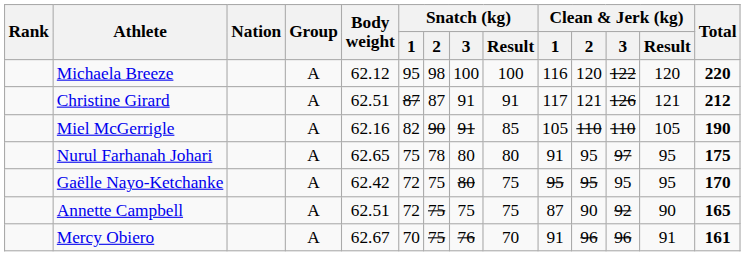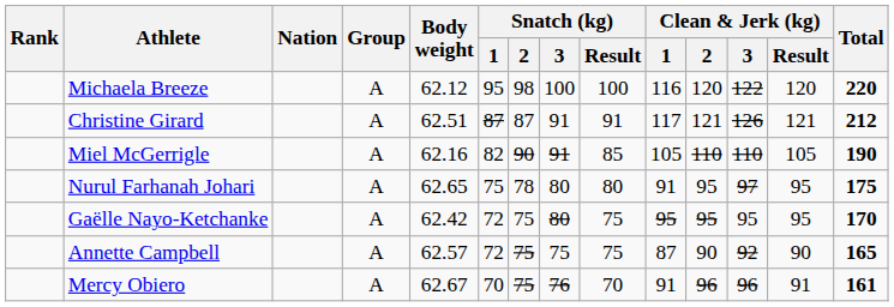Annette Campbell | Body weight: 62.51 -> 62.57
